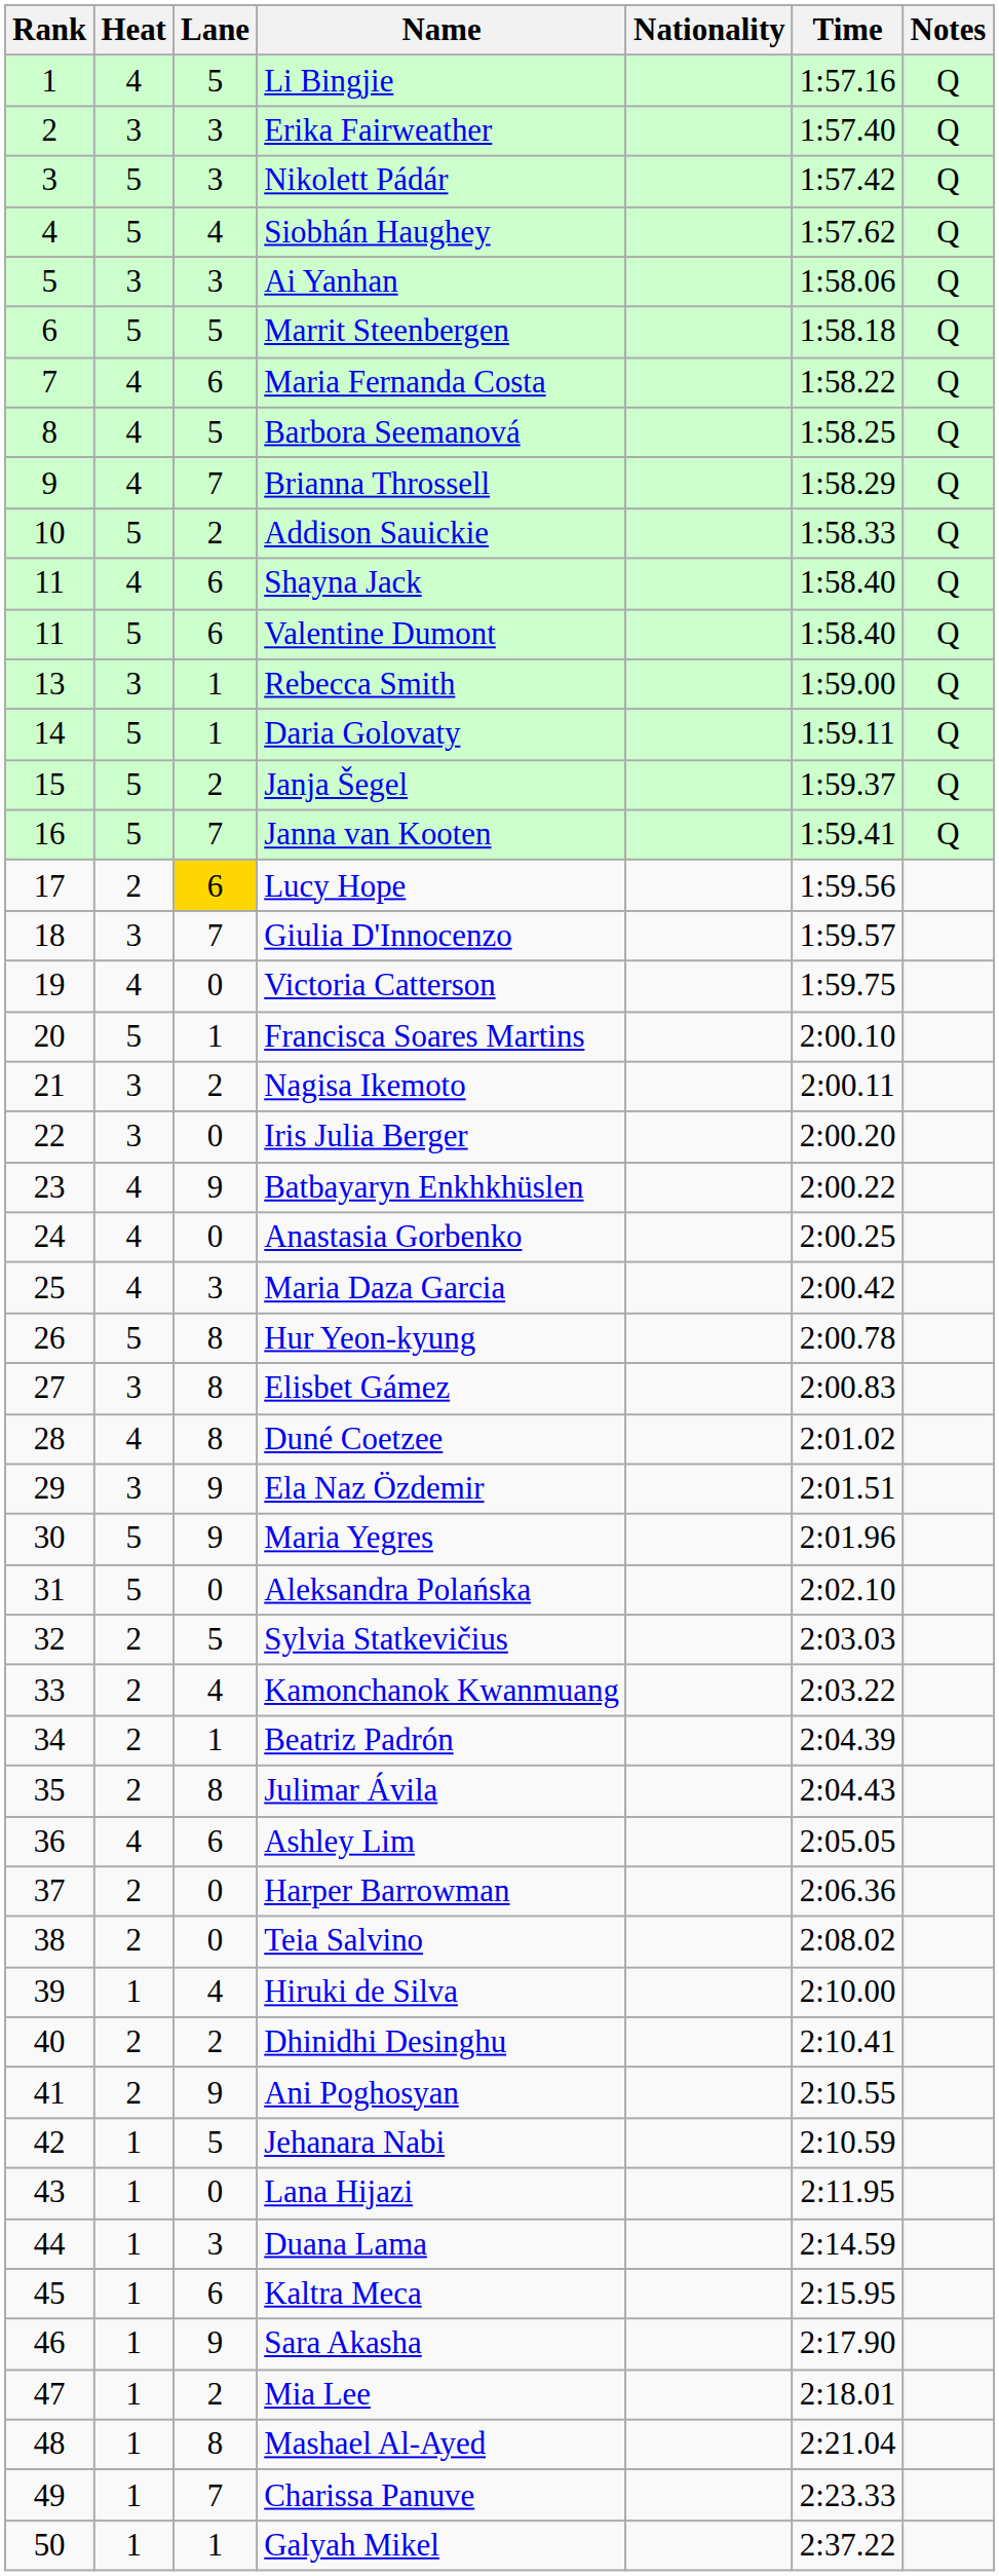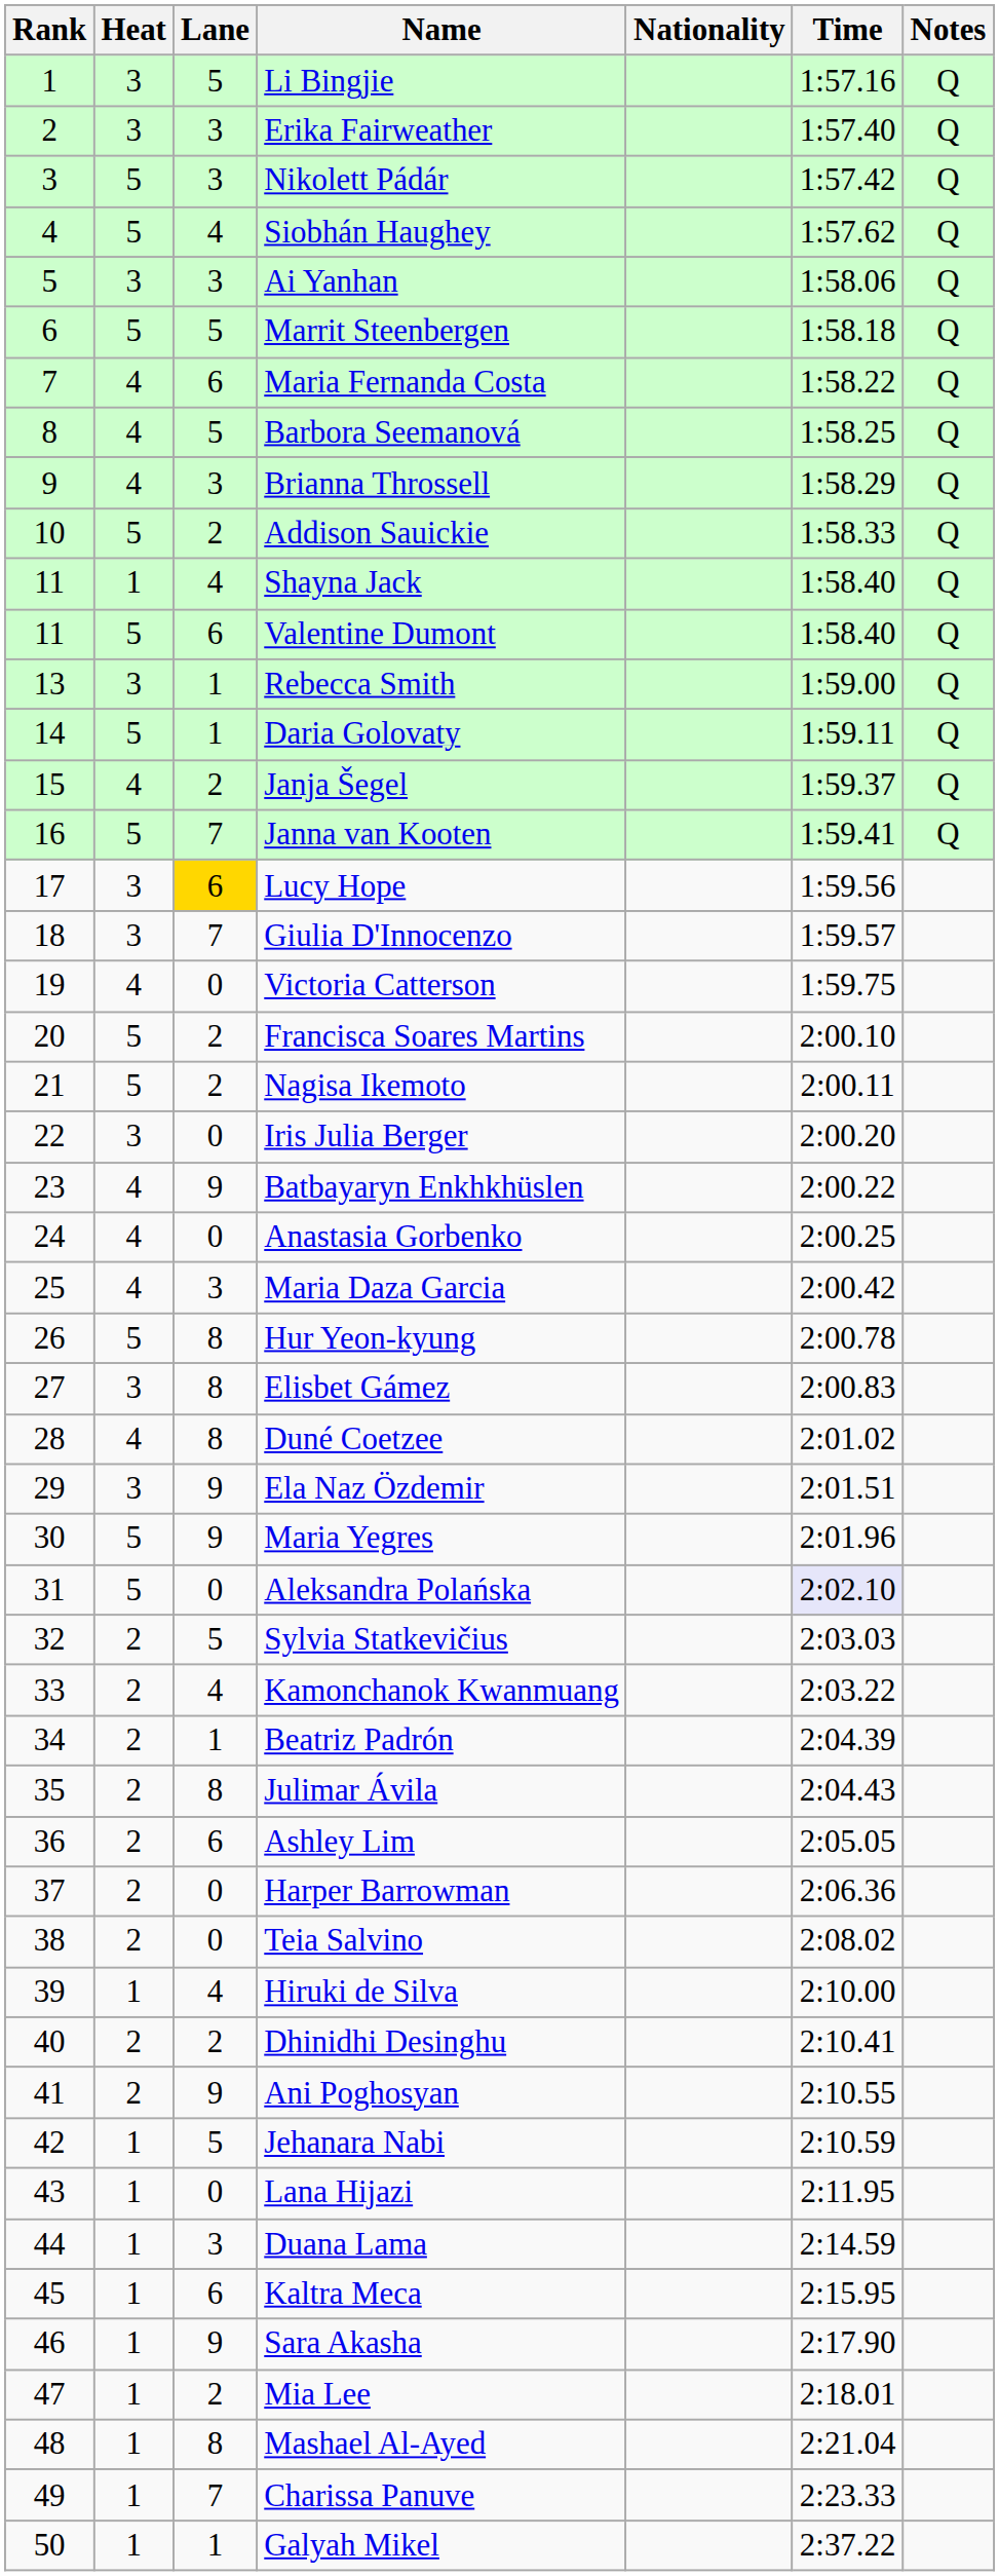Li Bingjie | Heat: 4 -> 3
Brianna Throssell | Lane: 7 -> 3
Shayna Jack | Heat: 4 -> 1
Shayna Jack | Lane: 6 -> 4
Janja Šegel | Heat: 5 -> 4
Lucy Hope | Heat: 2 -> 3
Francisca Soares Martins | Lane: 1 -> 2
Nagisa Ikemoto | Heat: 3 -> 5
Aleksandra Polańska | Time: no background -> lavender background
Ashley Lim | Heat: 4 -> 2
